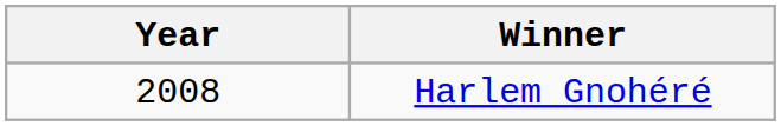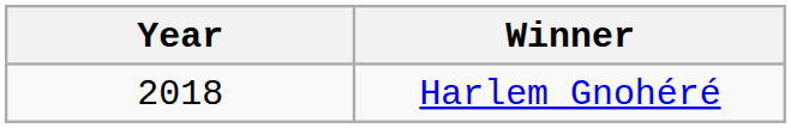Harlem Gnohéré | Year: 2008 -> 2018
